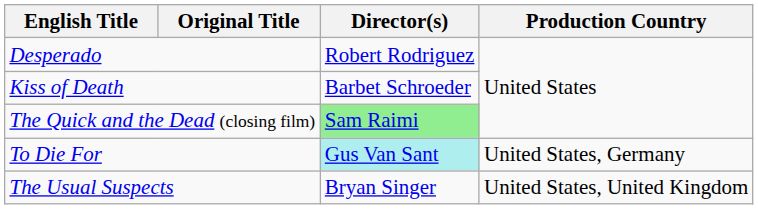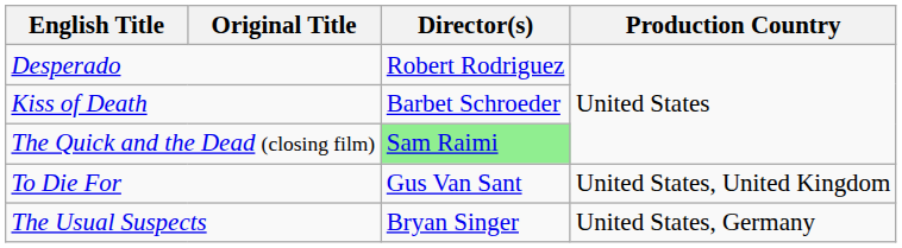To Die For | Director(s): paleturquoise background -> no background
To Die For | Production Country: United States, Germany -> United States, United Kingdom
The Usual Suspects | Production Country: United States, United Kingdom -> United States, Germany
